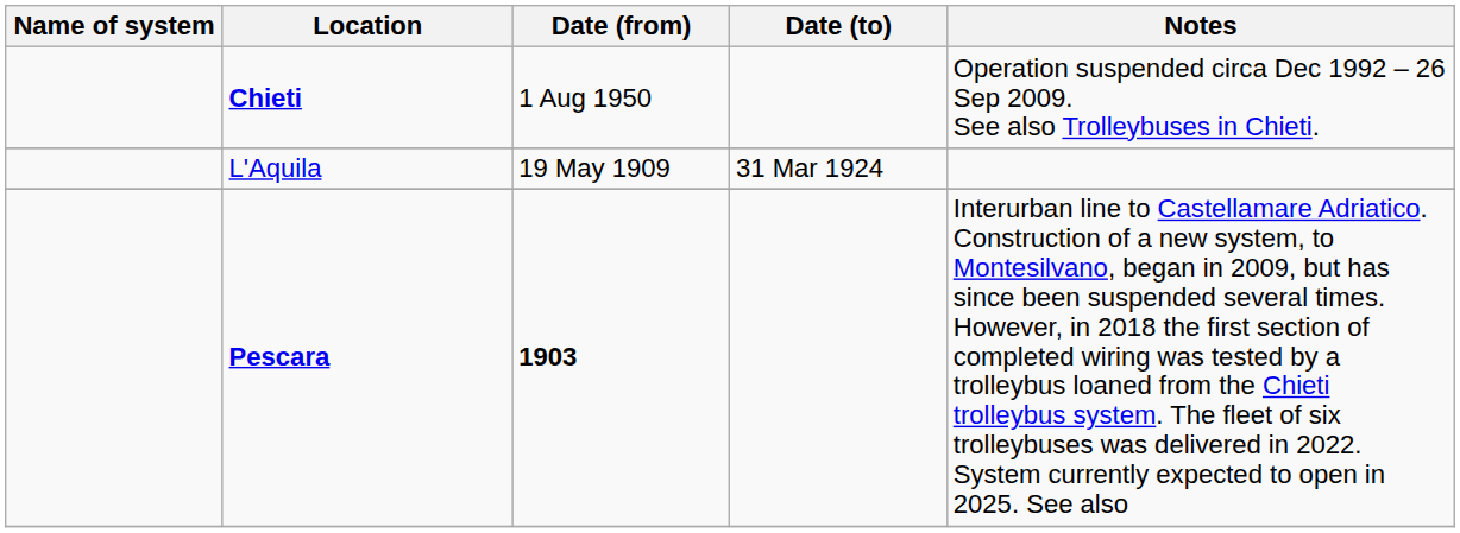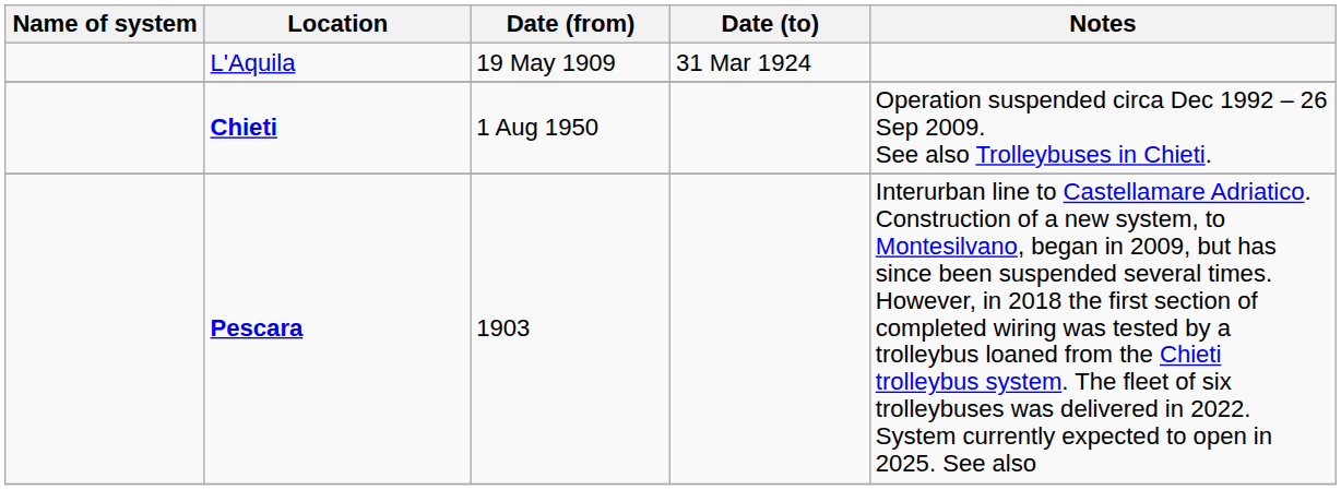rows swapped: L'Aquila <-> Chieti
Pescara | Date (from): bold -> normal
